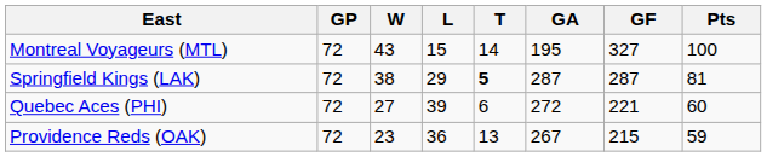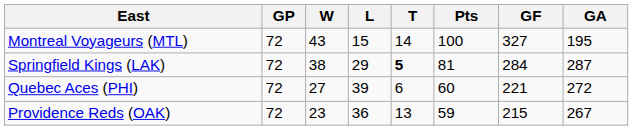columns swapped: Pts <-> GA
Springfield Kings (LAK) | GF: 287 -> 284
